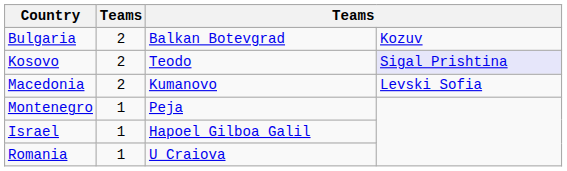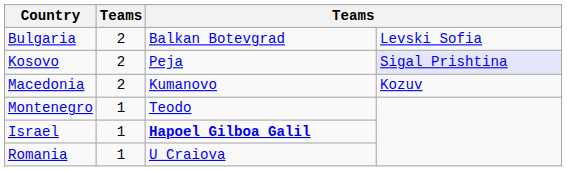Bulgaria | column 4: Kozuv -> Levski Sofia
Kosovo | column 3: Teodo -> Peja
Macedonia | column 4: Levski Sofia -> Kozuv
Montenegro | column 3: Peja -> Teodo
Israel | column 3: normal -> bold
